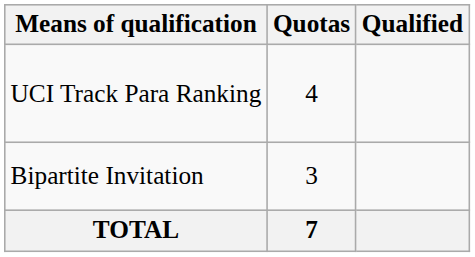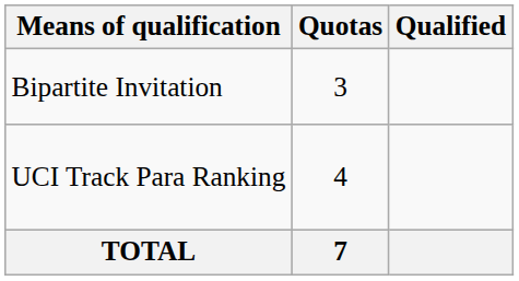rows swapped: UCI Track Para Ranking <-> Bipartite Invitation
